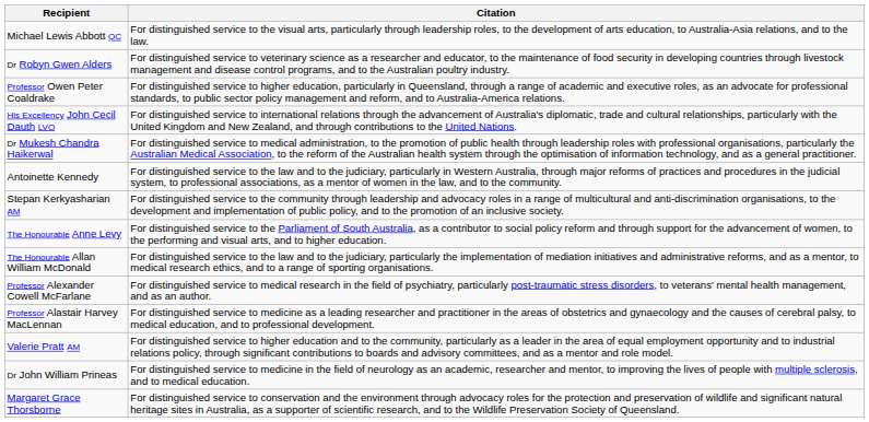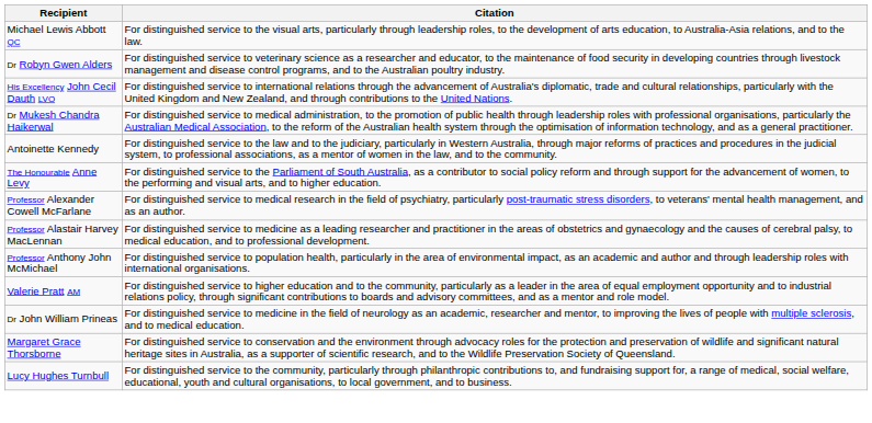- row: Professor Owen Peter Coaldrake | For distinguished service to higher education, particularly in Queensland, through a range of academic and executive roles, as an advocate for professional standards, to public sector policy management and reform, and to Australia-America relations.
- row: Stepan Kerkyasharian AM | For distinguished service to the community through leadership and advocacy roles in a range of multicultural and anti-discrimination organisations, to the development and implementation of public policy, and to the promotion of an inclusive society.
- row: The Honourable Allan William McDonald | For distinguished service to the law and to the judiciary, particularly the implementation of mediation initiatives and administrative reforms, and as a mentor, to medical research ethics, and to a range of sporting organisations.
+ row: Professor Anthony John McMichael | For distinguished service to population health, particularly in the area of environmental impact, as an academic and author and through leadership roles with international organisations.
+ row: Lucy Hughes Turnbull | For distinguished service to the community, particularly through philanthropic contributions to, and fundraising support for, a range of medical, social welfare, educational, youth and cultural organisations, to local government, and to business.
